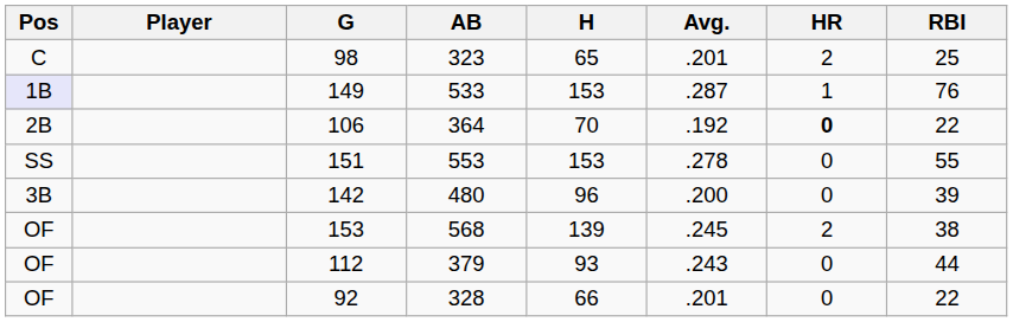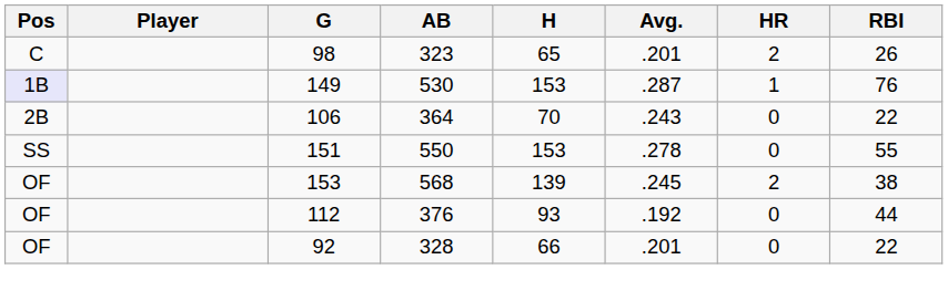98 | RBI: 25 -> 26
149 | AB: 533 -> 530
106 | Avg.: .192 -> .243
106 | HR: bold -> normal
151 | AB: 553 -> 550
- row: 3B | 142 | 480 | 96 | .200 | 0 | 39
112 | AB: 379 -> 376
112 | Avg.: .243 -> .192
